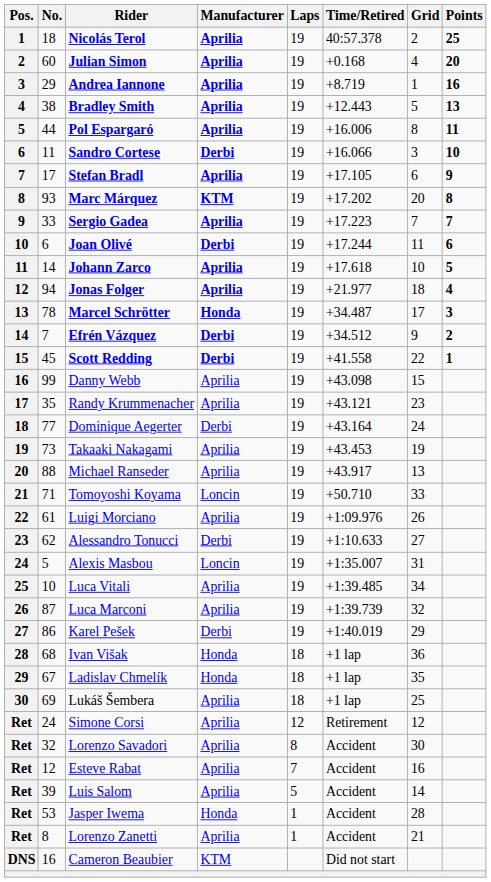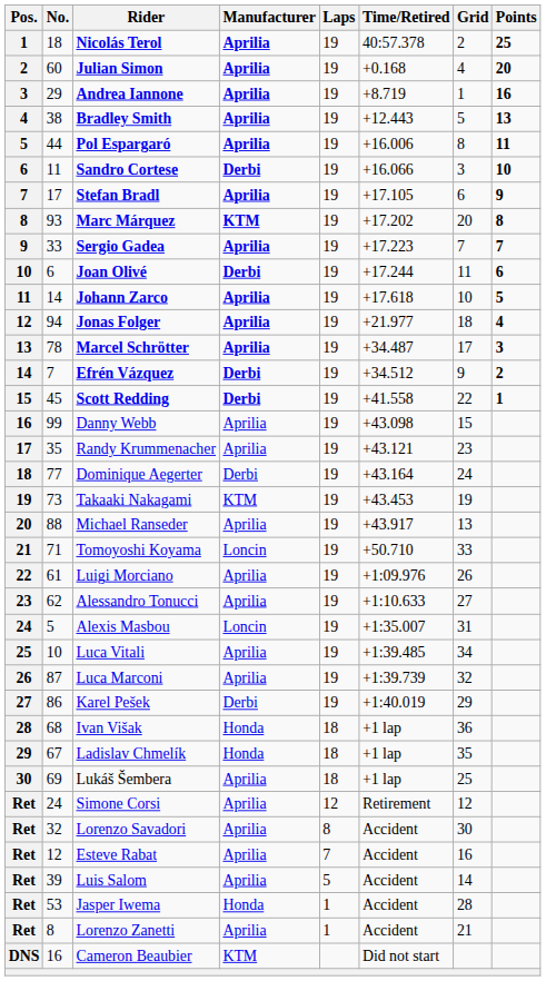Marcel Schrötter | Manufacturer: Honda -> Aprilia
Takaaki Nakagami | Manufacturer: Aprilia -> KTM
Alessandro Tonucci | Manufacturer: Derbi -> Aprilia
